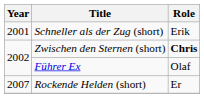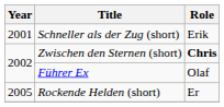Rockende Helden (short) | Year: 2007 -> 2005
